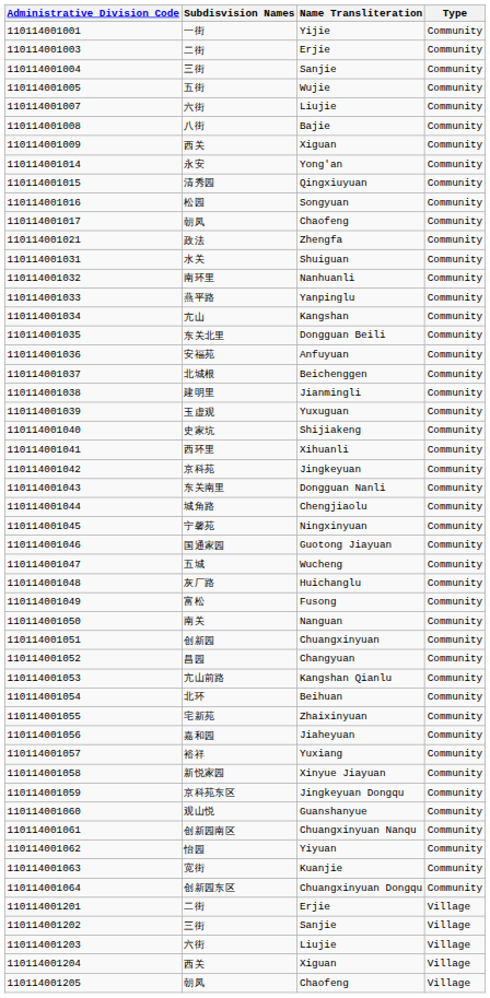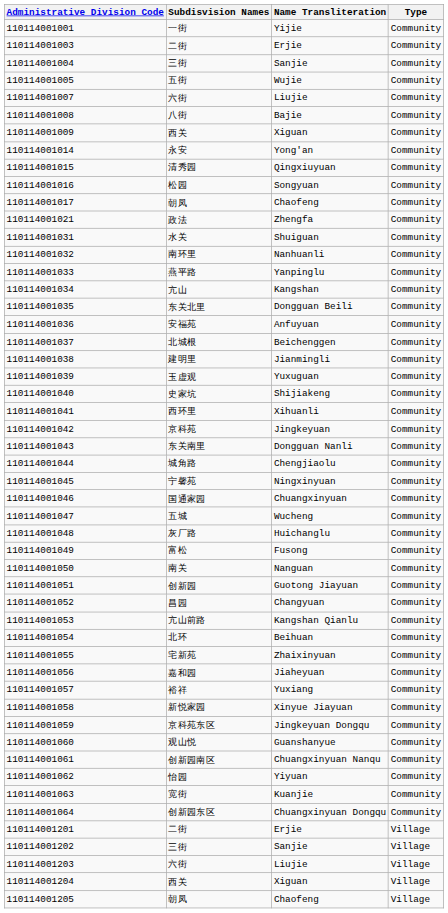国通家园 | Name Transliteration: Guotong Jiayuan -> Chuangxinyuan
创新园 | Name Transliteration: Chuangxinyuan -> Guotong Jiayuan
